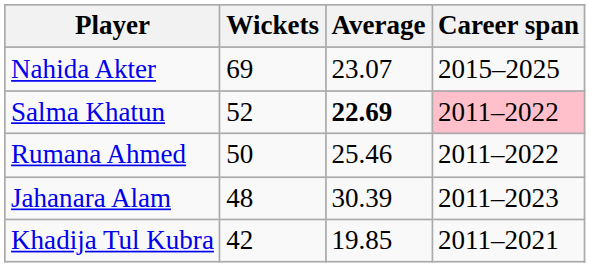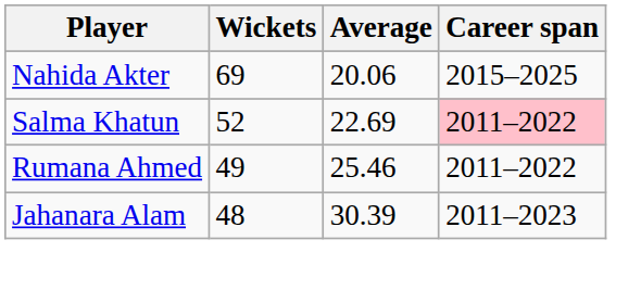Nahida Akter | Average: 23.07 -> 20.06
Salma Khatun | Average: bold -> normal
Rumana Ahmed | Wickets: 50 -> 49
- row: Khadija Tul Kubra | 42 | 19.85 | 2011–2021
